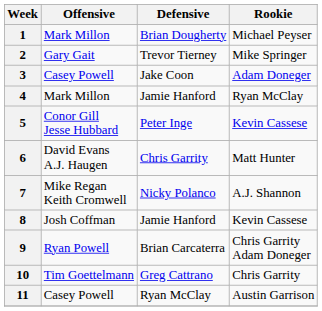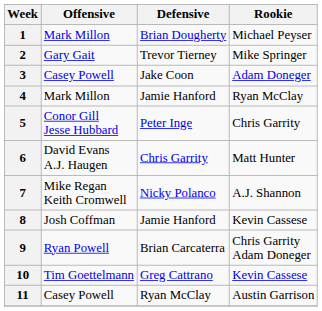5 | Rookie: Kevin Cassese -> Chris Garrity
10 | Rookie: Chris Garrity -> Kevin Cassese
